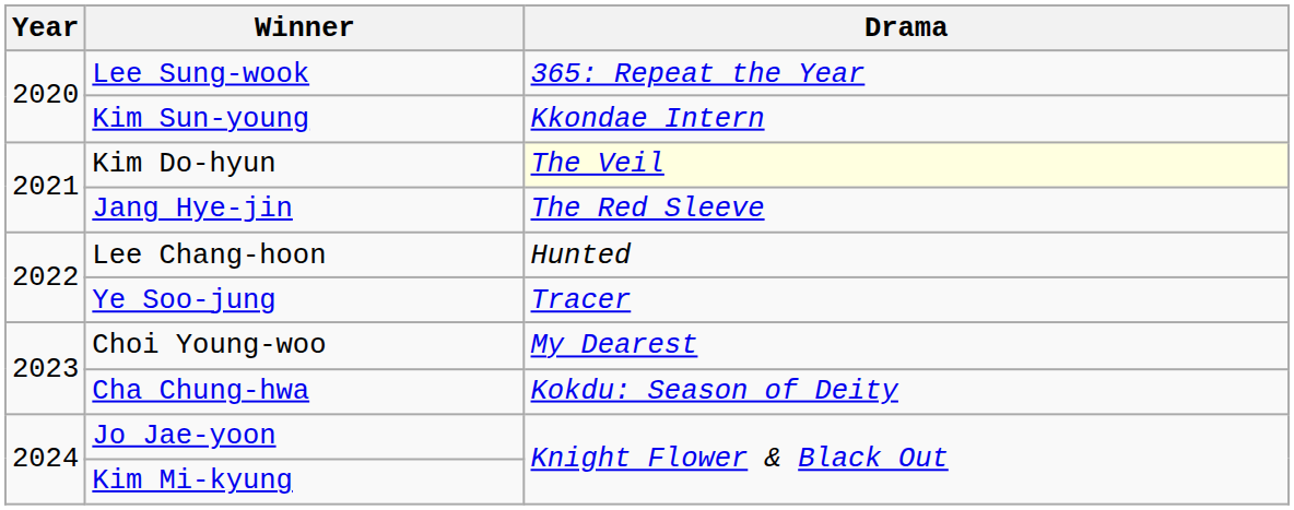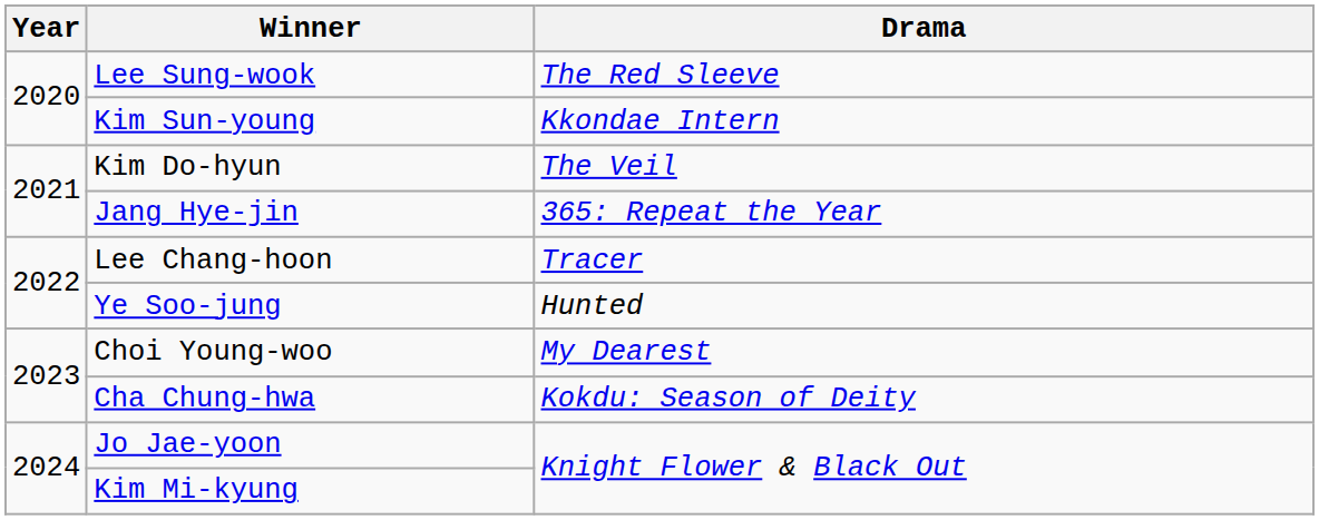Lee Sung-wook | Drama: 365: Repeat the Year -> The Red Sleeve
Kim Do-hyun | Drama: lightyellow background -> no background
Jang Hye-jin | Drama: The Red Sleeve -> 365: Repeat the Year
Lee Chang-hoon | Drama: Hunted -> Tracer
Ye Soo-jung | Drama: Tracer -> Hunted
